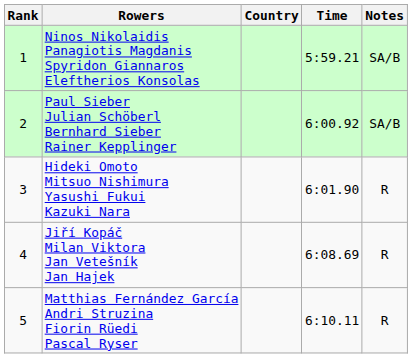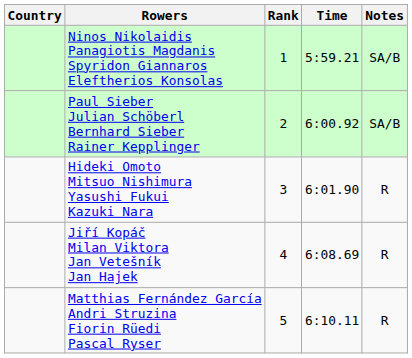columns swapped: Rank <-> Country
